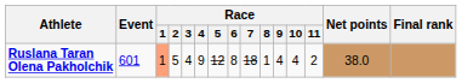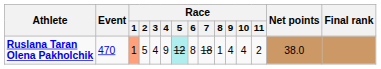Ruslana Taran Olena Pakholchik | Event: 601 -> 470
Ruslana Taran Olena Pakholchik | Race / 5: no background -> paleturquoise background
